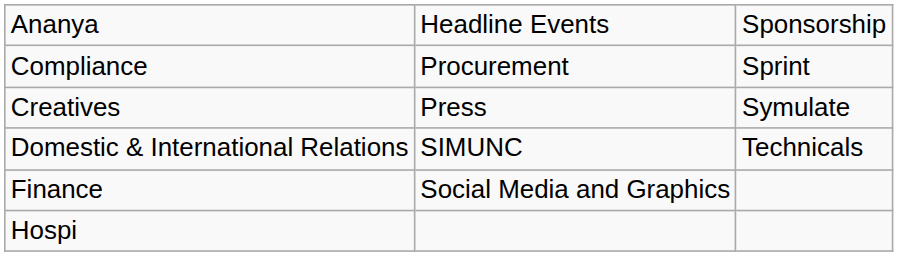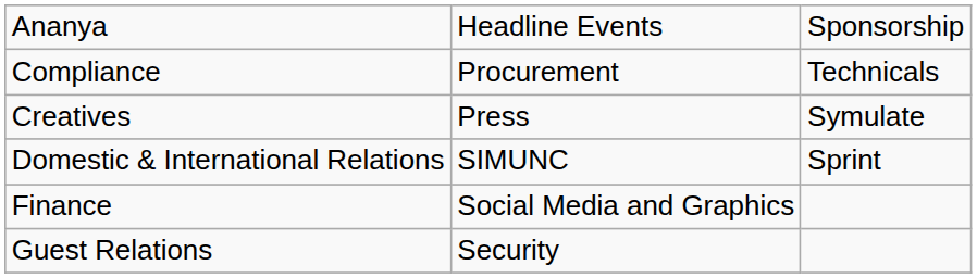Compliance | column 3: Sprint -> Technicals
Domestic & International Relations | column 3: Technicals -> Sprint
+ row: Guest Relations | Security
- row: Hospi
